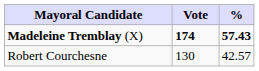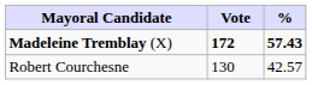Madeleine Tremblay (X) | Vote: 174 -> 172
